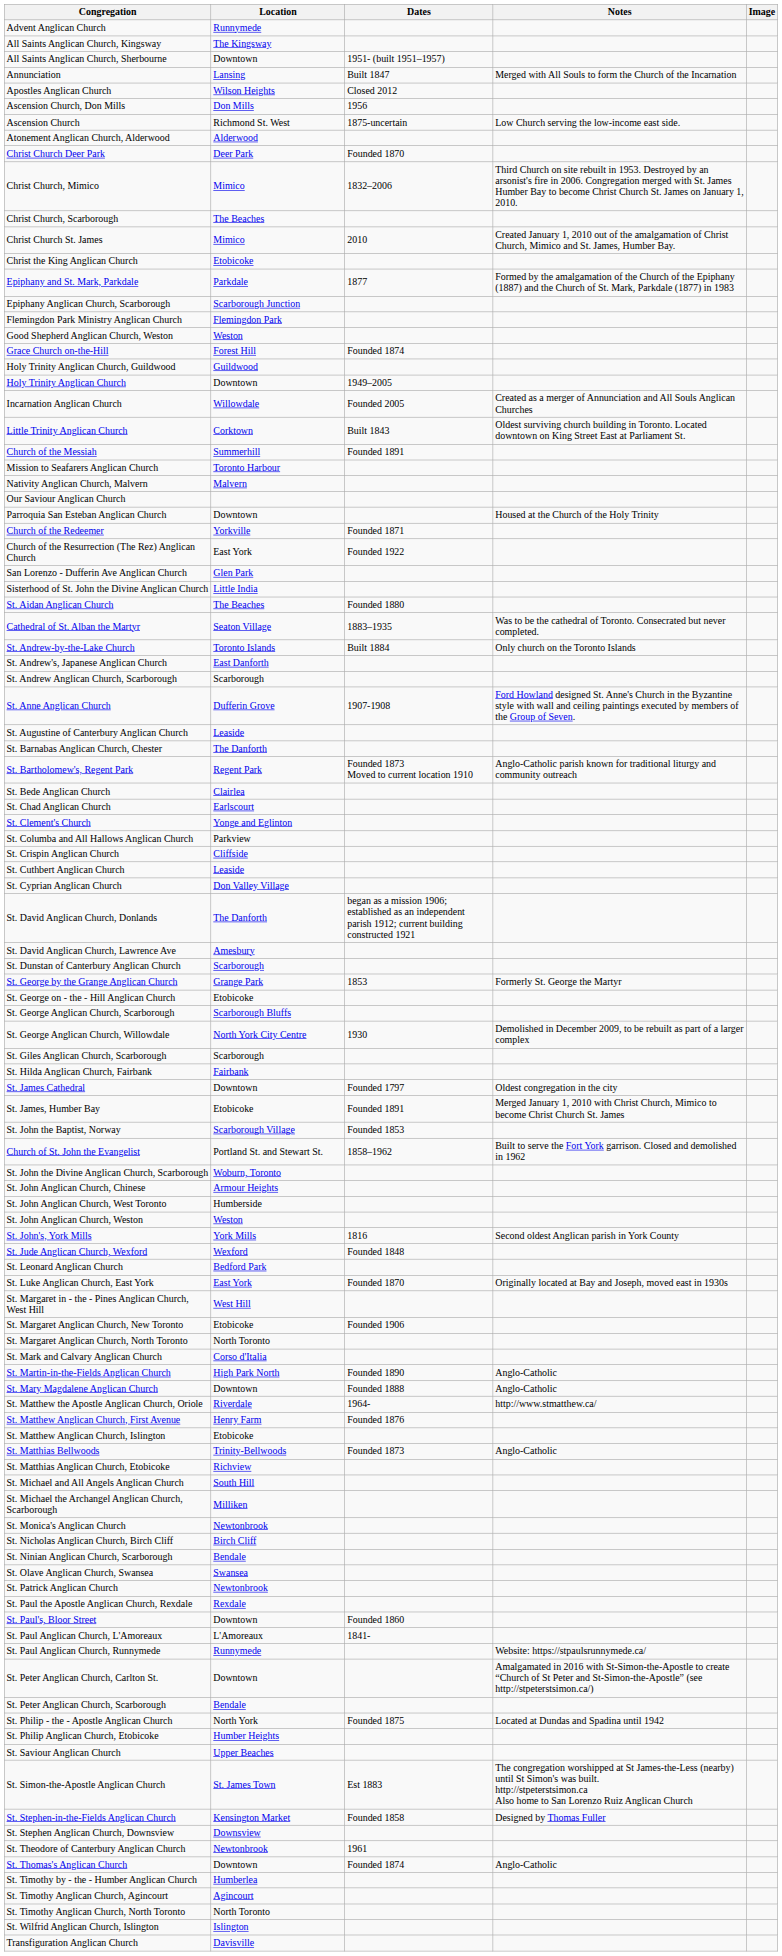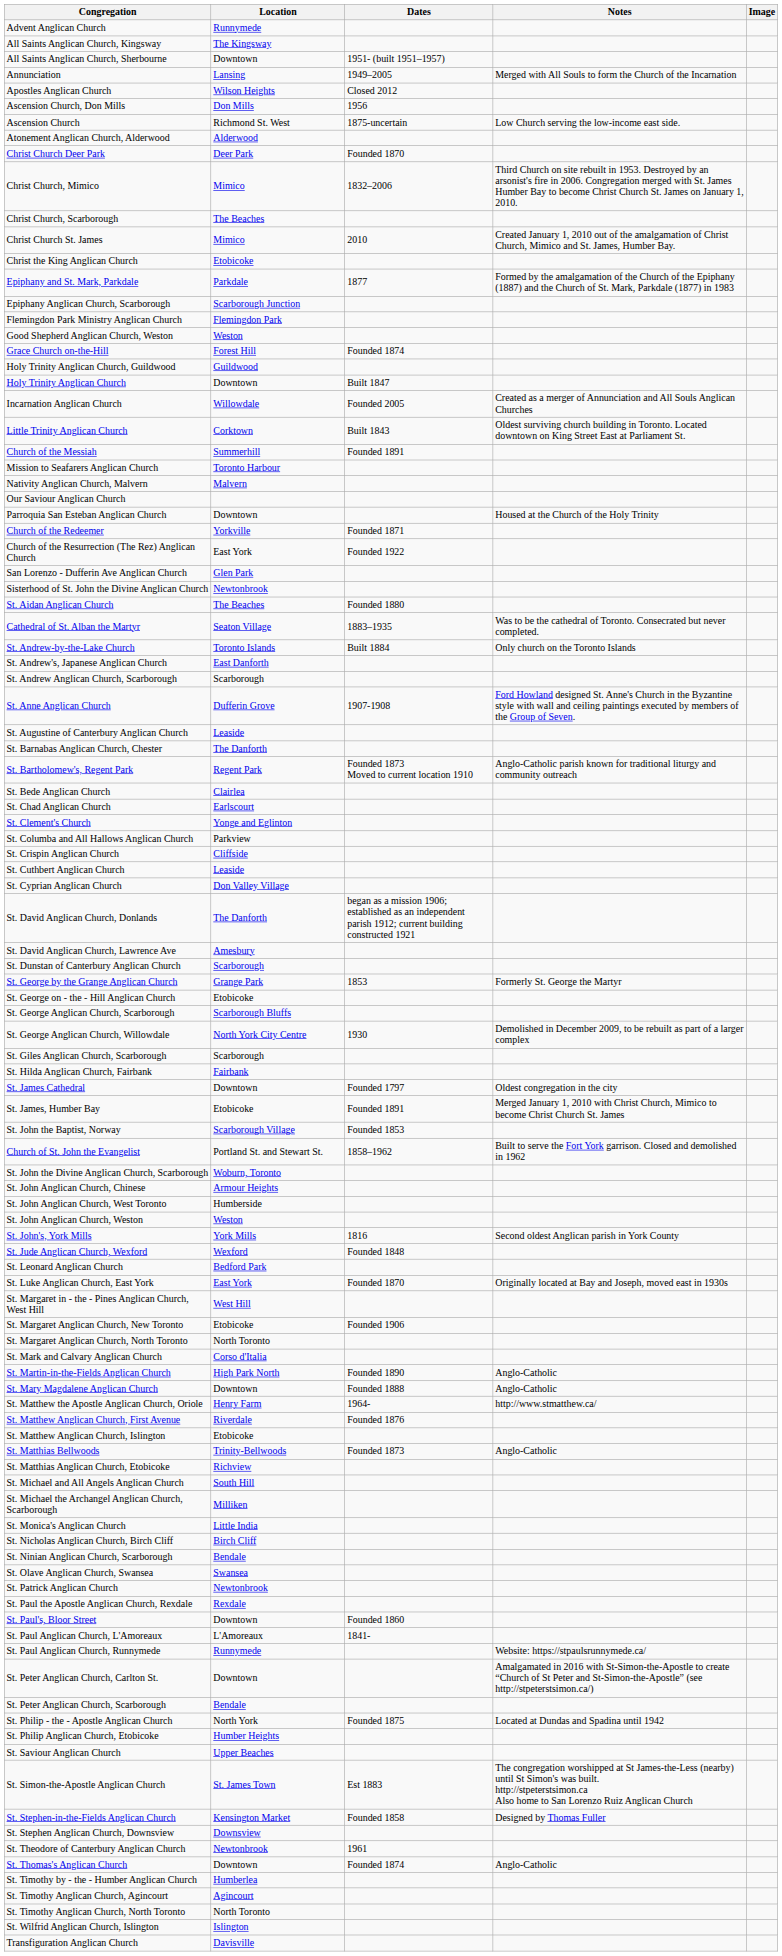Annunciation | Dates: Built 1847 -> 1949–2005
Holy Trinity Anglican Church | Dates: 1949–2005 -> Built 1847
Sisterhood of St. John the Divine Anglican Church | Location: Little India -> Newtonbrook
St. Matthew the Apostle Anglican Church, Oriole | Location: Riverdale -> Henry Farm
St. Matthew Anglican Church, First Avenue | Location: Henry Farm -> Riverdale
St. Monica's Anglican Church | Location: Newtonbrook -> Little India
